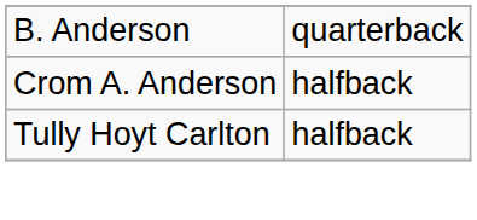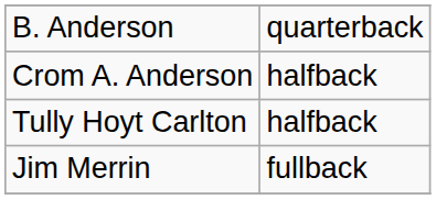+ row: Jim Merrin | fullback
